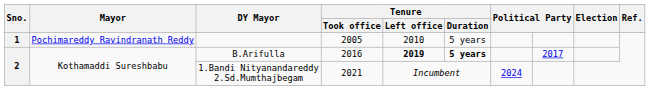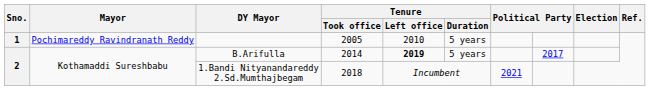B.Arifulla | Tenure / Took office: 2016 -> 2014
B.Arifulla | Tenure / Duration: bold -> normal
1.Bandi Nityanandareddy 2.Sd.Mumthajbegam | Tenure / Took office: 2021 -> 2018
1.Bandi Nityanandareddy 2.Sd.Mumthajbegam | column 7: 2024 -> 2021
